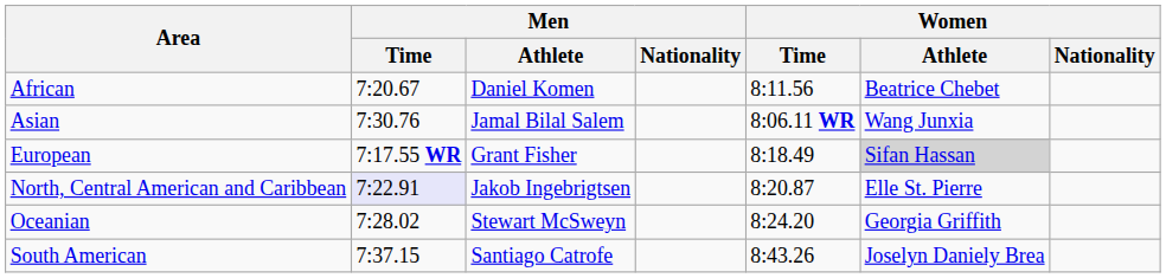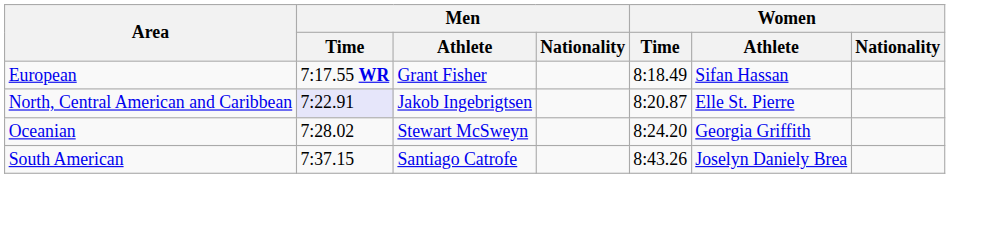- row: African | 7:20.67 | Daniel Komen | 8:11.56 | Beatrice Chebet
- row: Asian | 7:30.76 | Jamal Bilal Salem | 8:06.11 WR | Wang Junxia
European | Women / Athlete: lightgrey background -> no background
